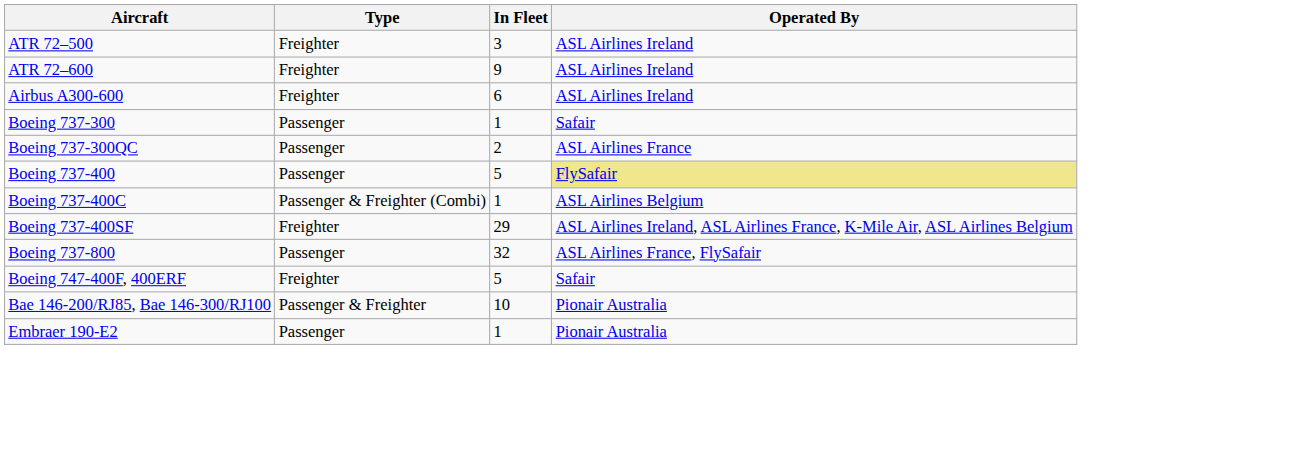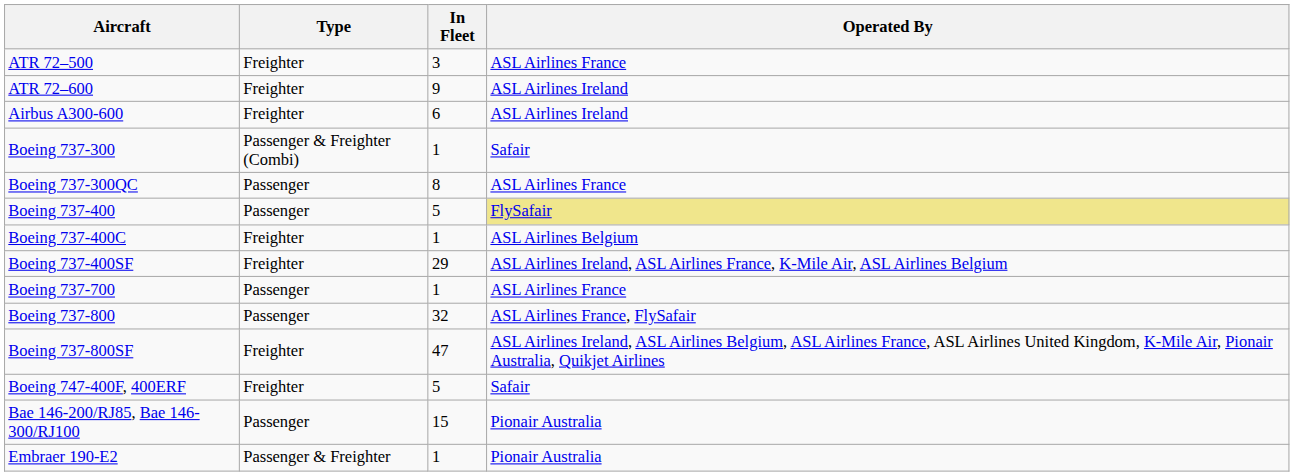ATR 72–500 | Operated By: ASL Airlines Ireland -> ASL Airlines France
Boeing 737-300 | Type: Passenger -> Passenger & Freighter (Combi)
Boeing 737-300QC | In Fleet: 2 -> 8
Boeing 737-400C | Type: Passenger & Freighter (Combi) -> Freighter
+ row: Boeing 737-700 | Passenger | 1 | ASL Airlines France
+ row: Boeing 737-800SF | Freighter | 47 | ASL Airlines Ireland, ASL Airlines Belgium, ASL Airlines France, ASL Airlines United Kingdom, K-Mile Air, Pionair Australia, Quikjet Airlines
Bae 146-200/RJ85, Bae 146-300/RJ100 | Type: Passenger & Freighter -> Passenger
Bae 146-200/RJ85, Bae 146-300/RJ100 | In Fleet: 10 -> 15
Embraer 190-E2 | Type: Passenger -> Passenger & Freighter
